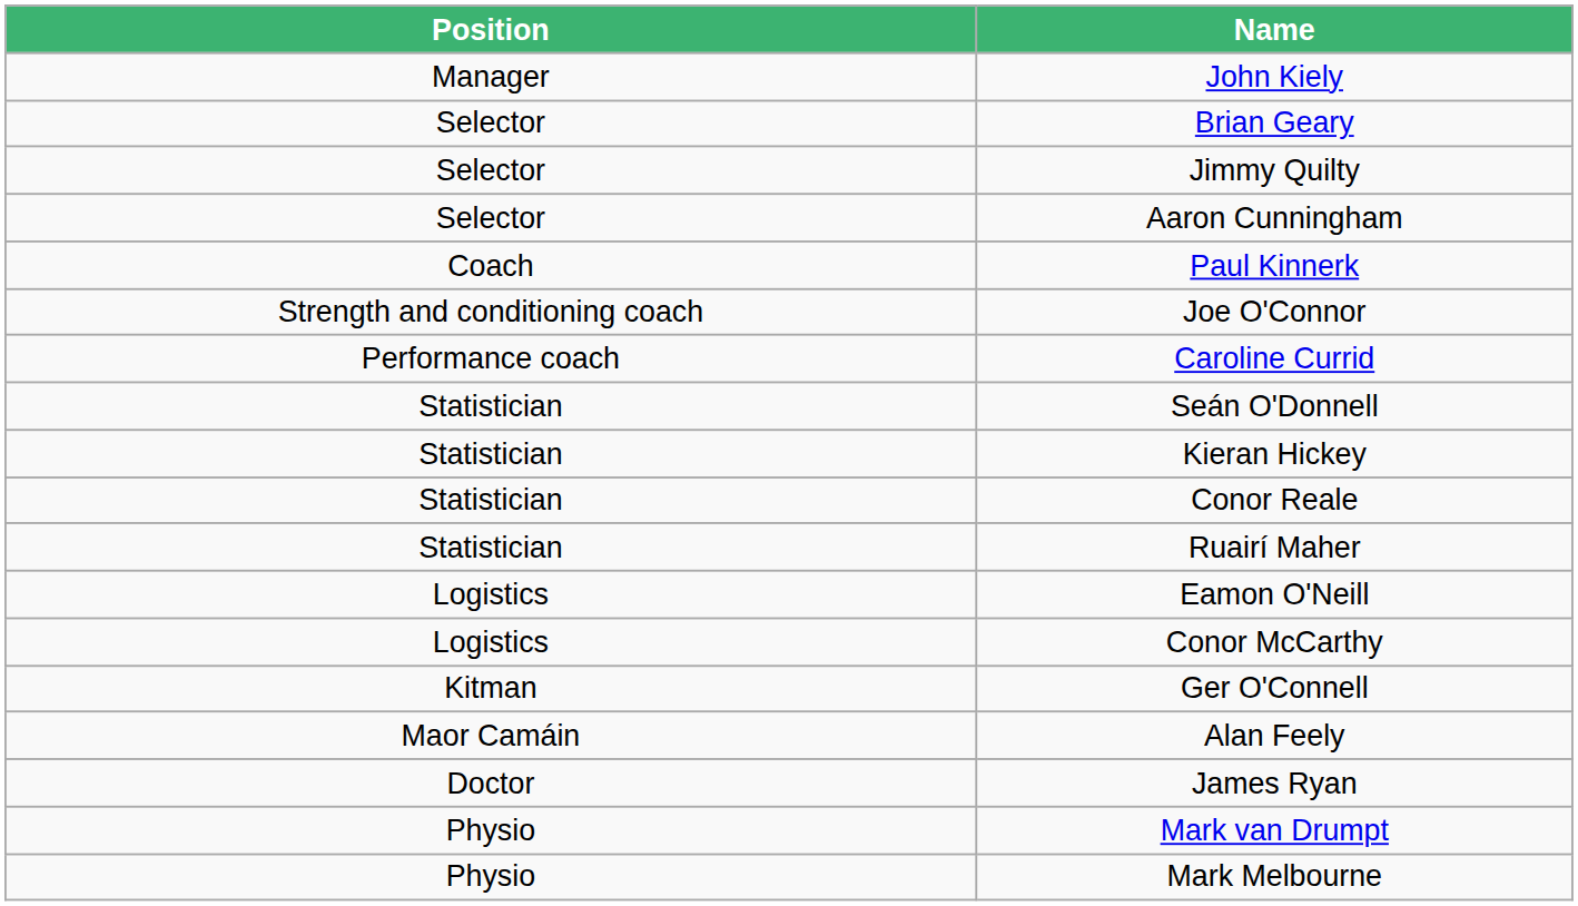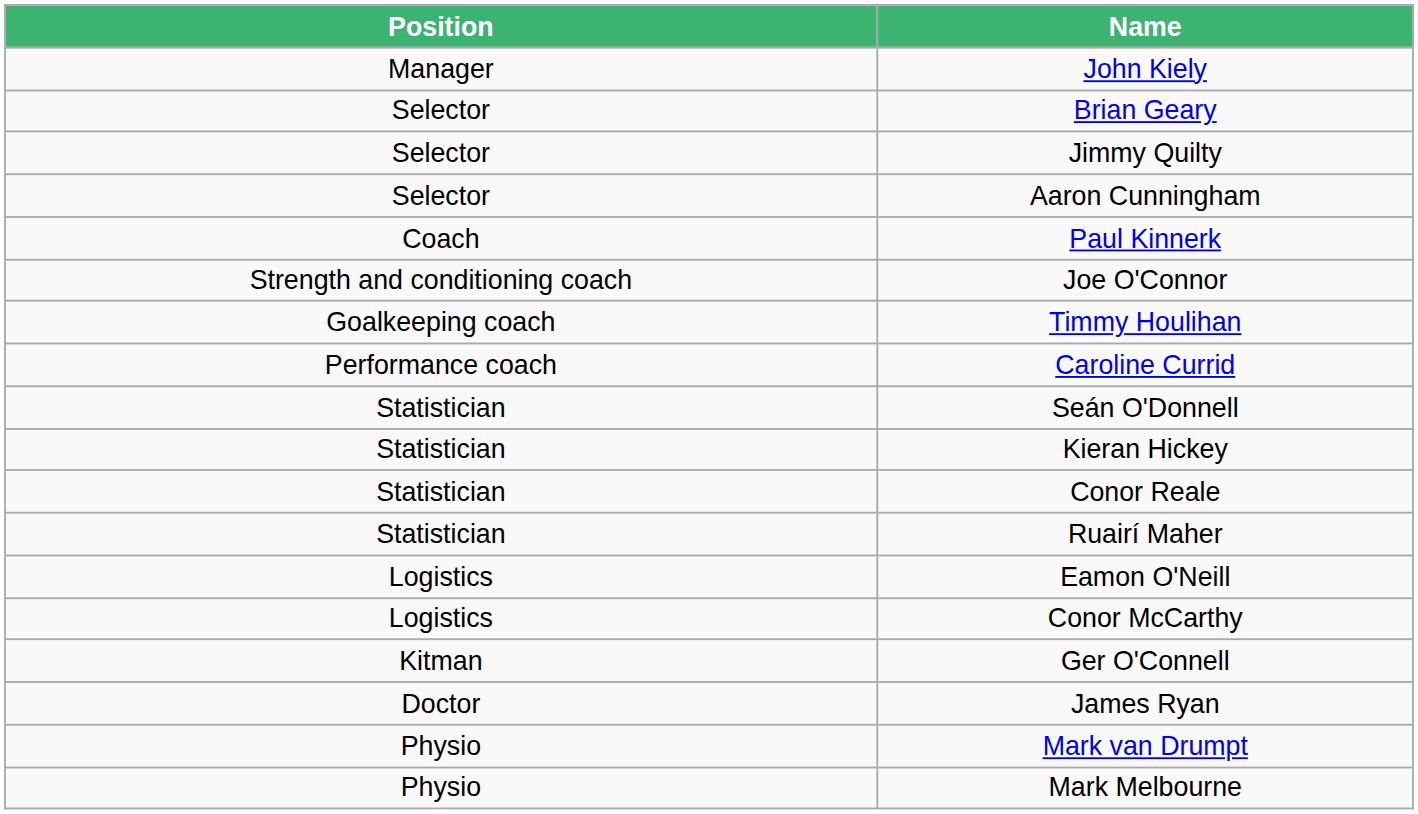+ row: Goalkeeping coach | Timmy Houlihan
- row: Maor Camáin | Alan Feely
